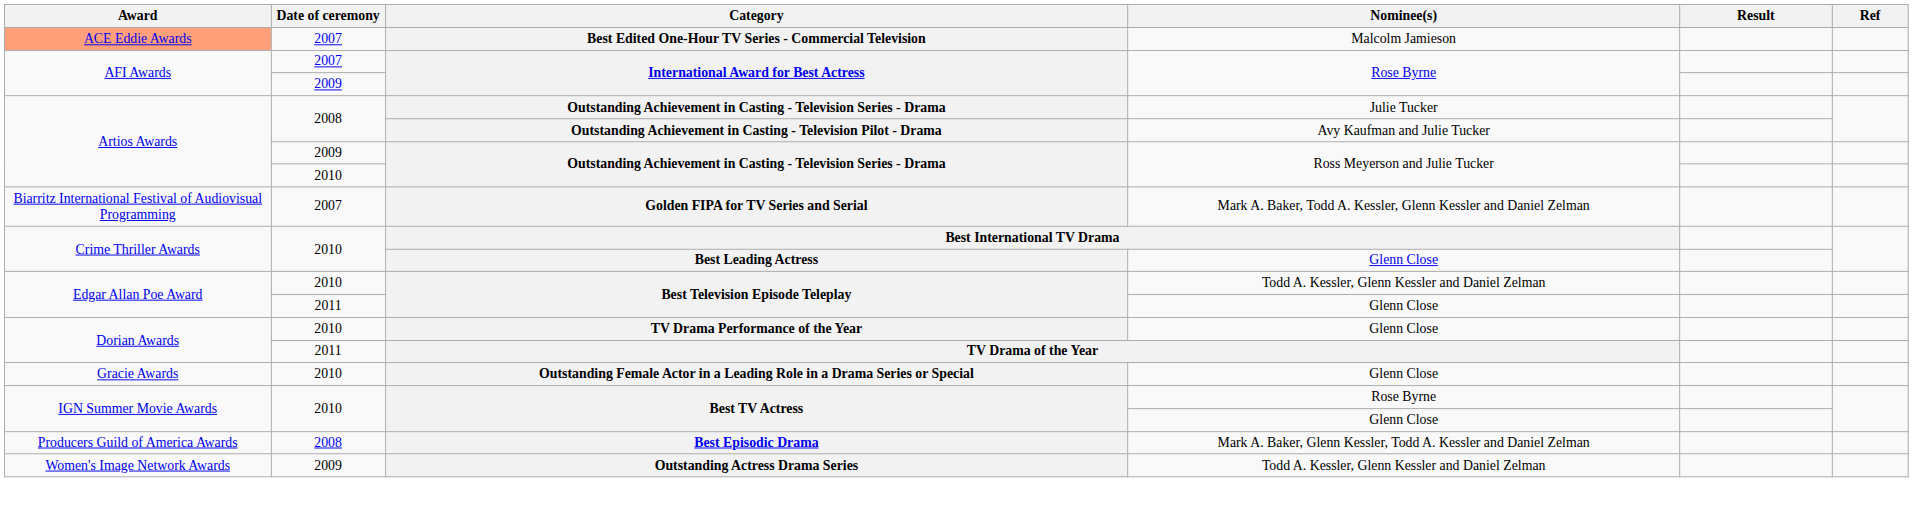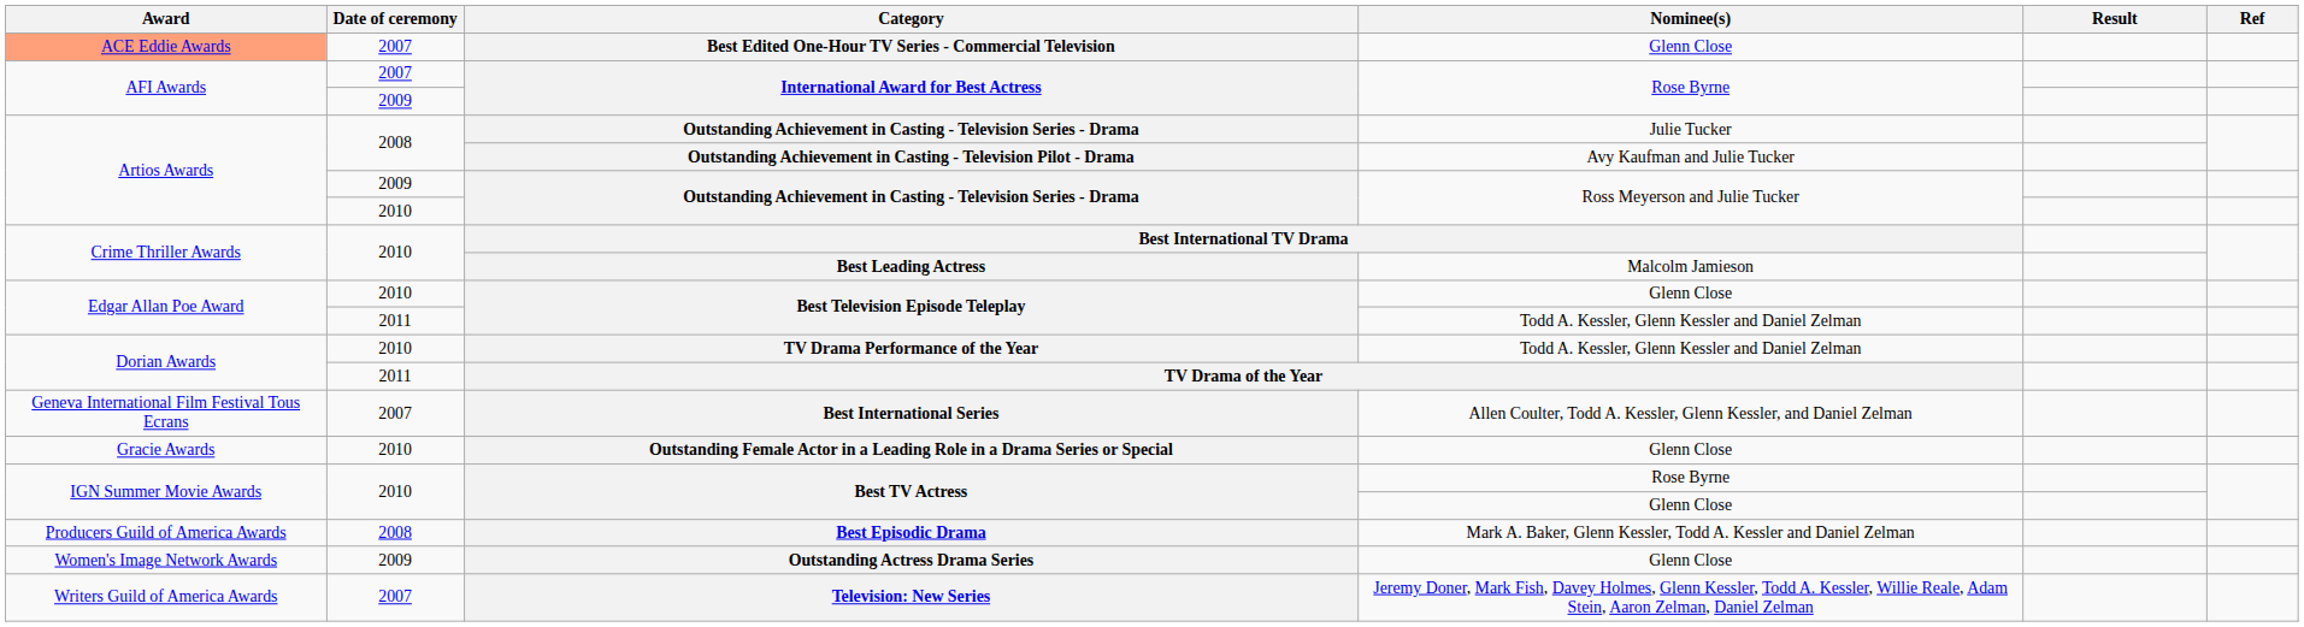Best Edited One-Hour TV Series - Commercial Television | Nominee(s): Malcolm Jamieson -> Glenn Close
- row: Biarritz International Festival of Audiovisual Programming | 2007 | Golden FIPA for TV Series and Serial | Mark A. Baker, Todd A. Kessler, Glenn Kessler and Daniel Zelman
Best Leading Actress | Nominee(s): Glenn Close -> Malcolm Jamieson
2010 / Best Television Episode Teleplay | Nominee(s): Todd A. Kessler, Glenn Kessler and Daniel Zelman -> Glenn Close
2011 / Best Television Episode Teleplay | Nominee(s): Glenn Close -> Todd A. Kessler, Glenn Kessler and Daniel Zelman
TV Drama Performance of the Year | Nominee(s): Glenn Close -> Todd A. Kessler, Glenn Kessler and Daniel Zelman
+ row: Geneva International Film Festival Tous Ecrans | 2007 | Best International Series | Allen Coulter, Todd A. Kessler, Glenn Kessler, and Daniel Zelman
Outstanding Actress Drama Series | Nominee(s): Todd A. Kessler, Glenn Kessler and Daniel Zelman -> Glenn Close
+ row: Writers Guild of America Awards | 2007 | Television: New Series | Jeremy Doner, Mark Fish, Davey Holmes, Glenn Kessler, Todd A. Kessler, Willie Reale, Adam Stein, Aaron Zelman, Daniel Zelman
